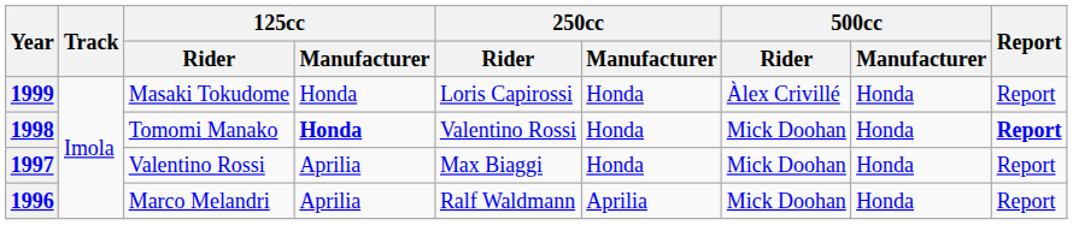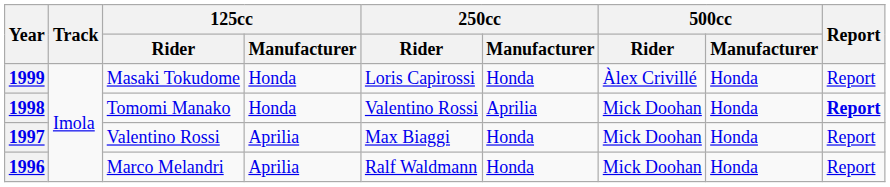1998 | 125cc / Manufacturer: bold -> normal
1998 | 250cc / Manufacturer: Honda -> Aprilia
1996 | 250cc / Manufacturer: Aprilia -> Honda
